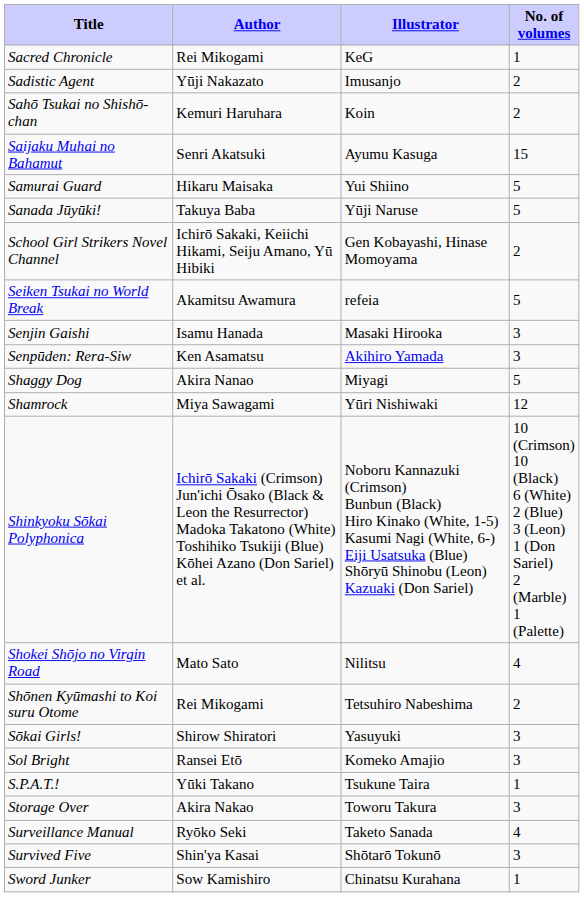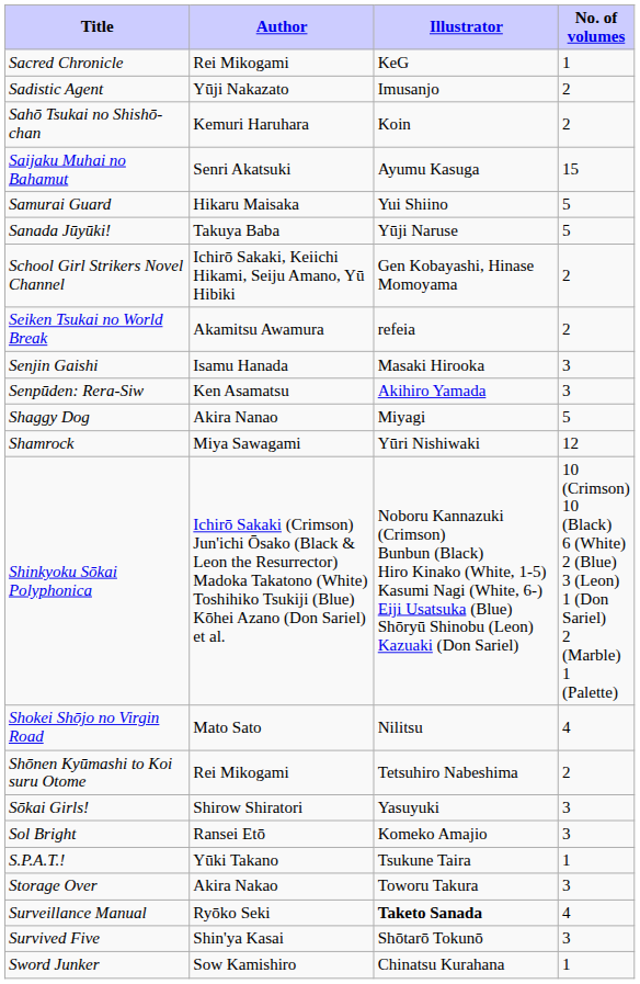Seiken Tsukai no World Break | No. of volumes: 5 -> 2
Surveillance Manual | Illustrator: normal -> bold
